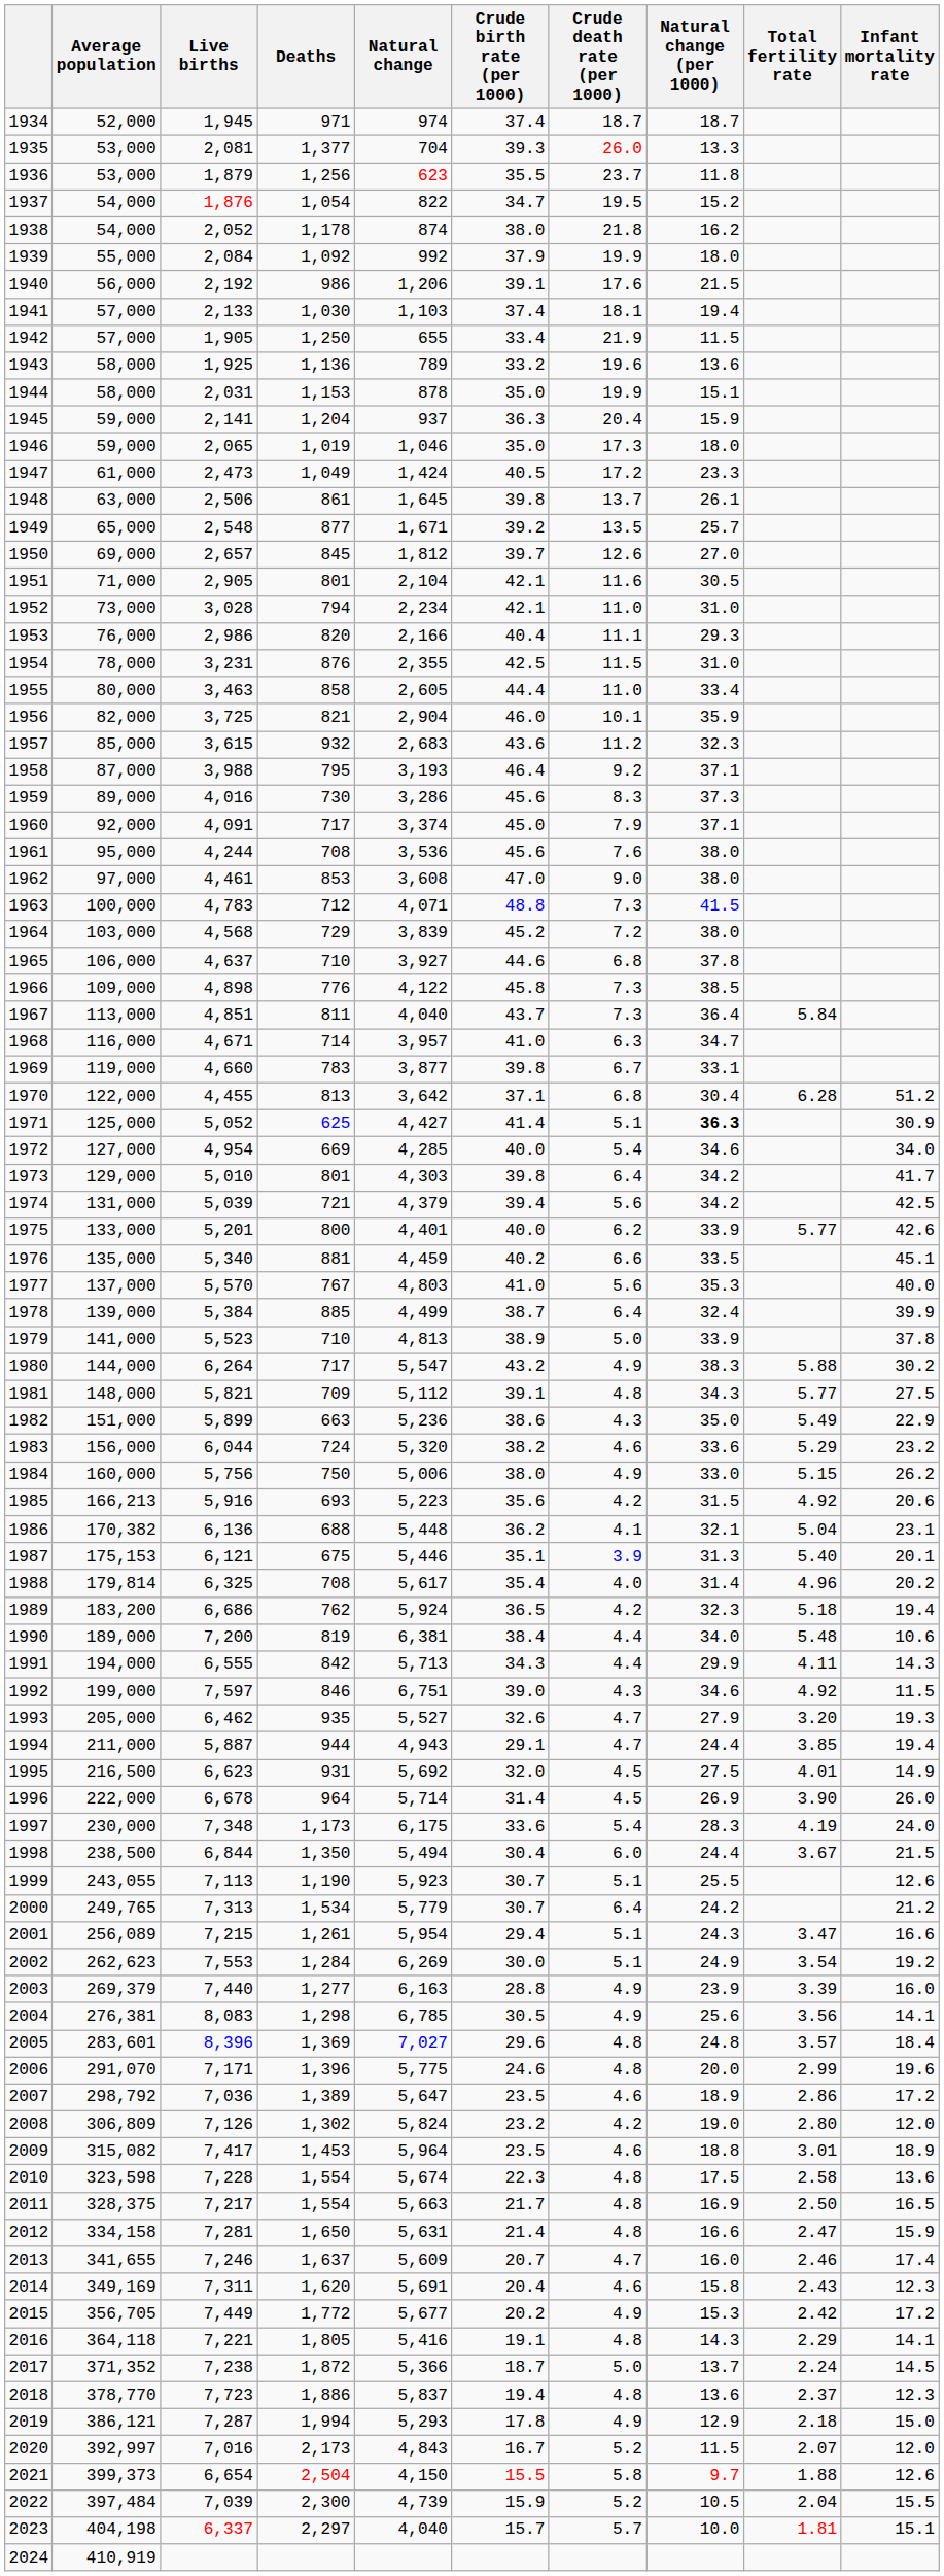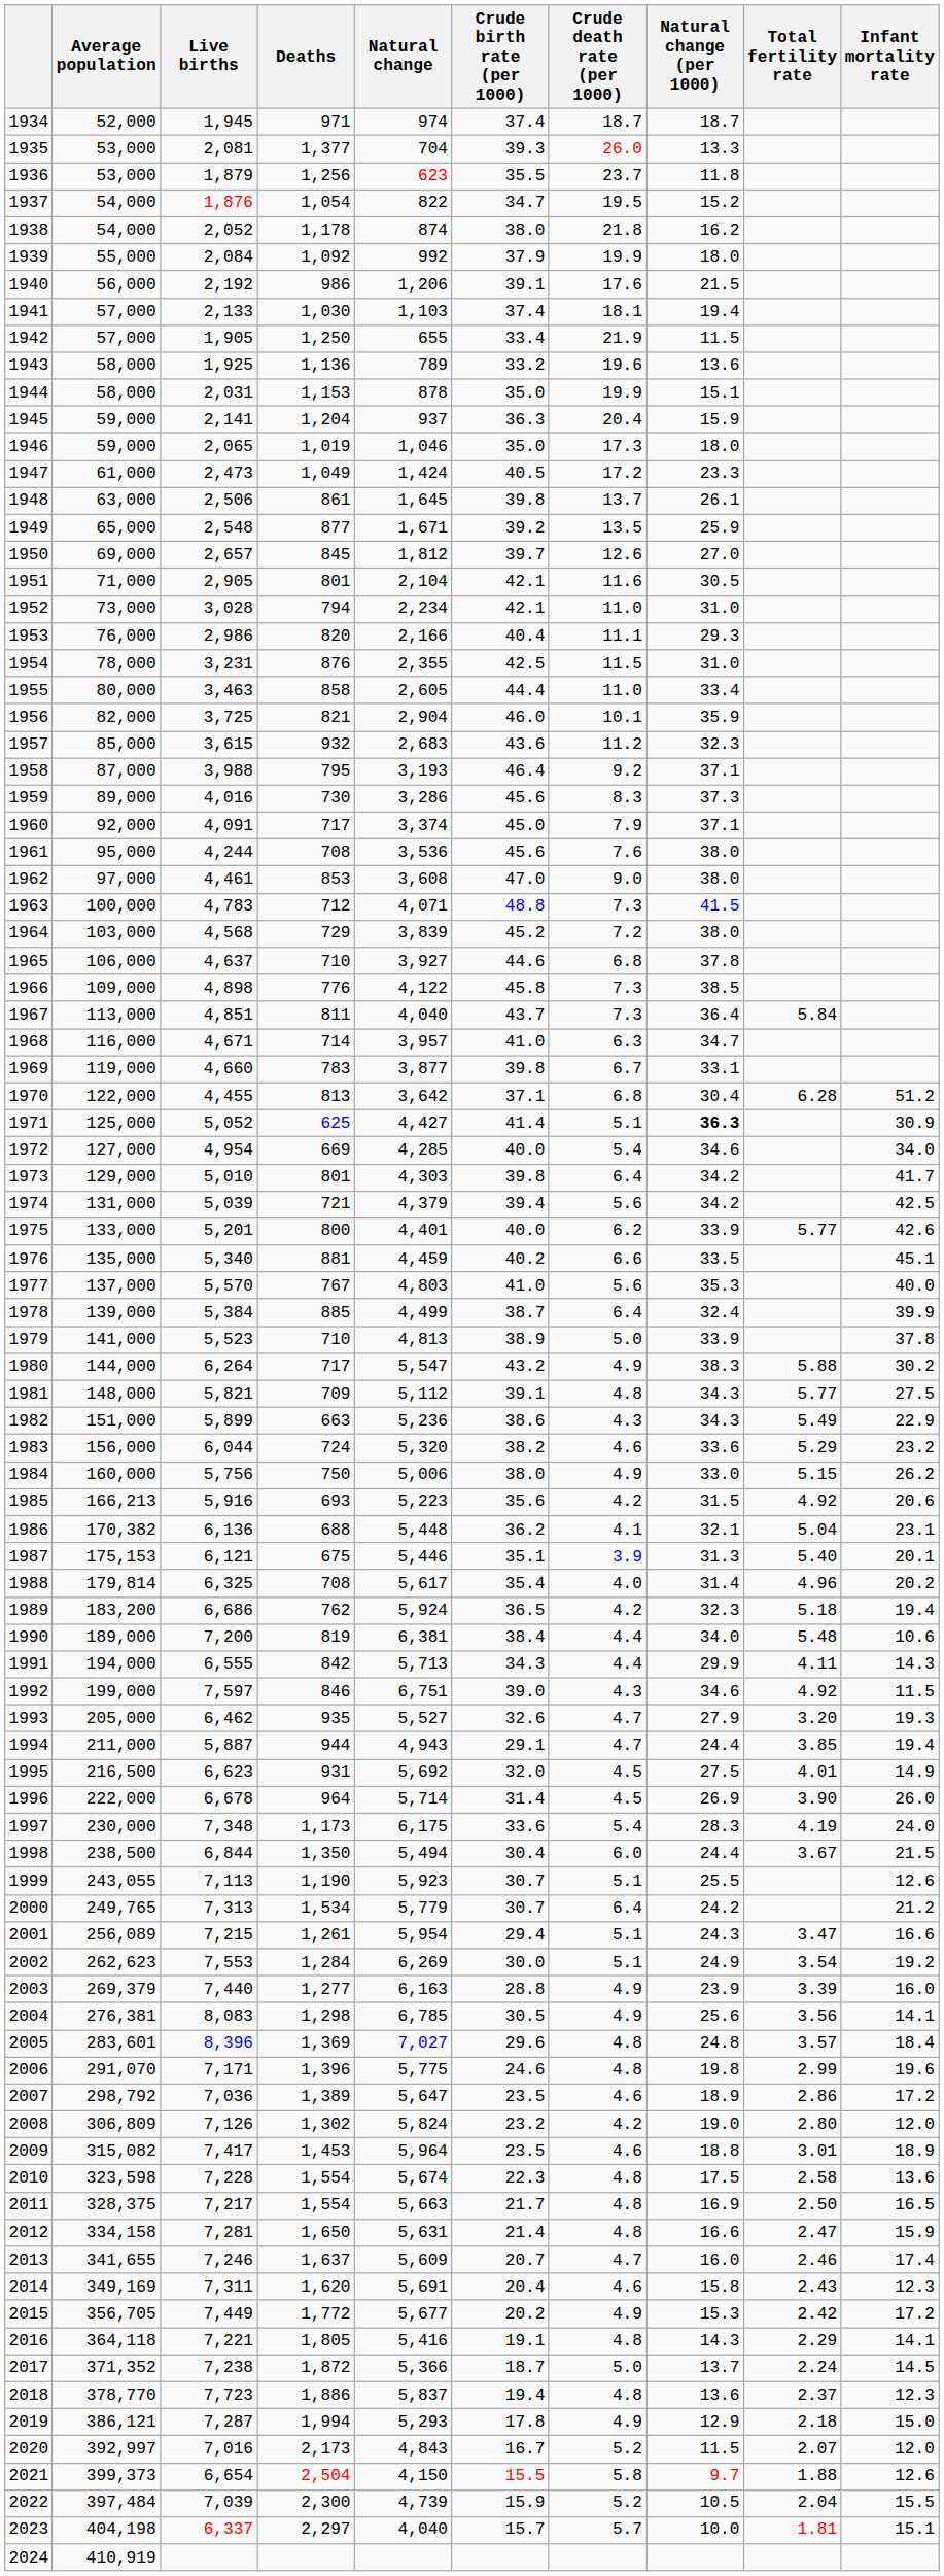1949 | Natural change (per 1000): 25.7 -> 25.9
1982 | Natural change (per 1000): 35.0 -> 34.3
2006 | Natural change (per 1000): 20.0 -> 19.8
